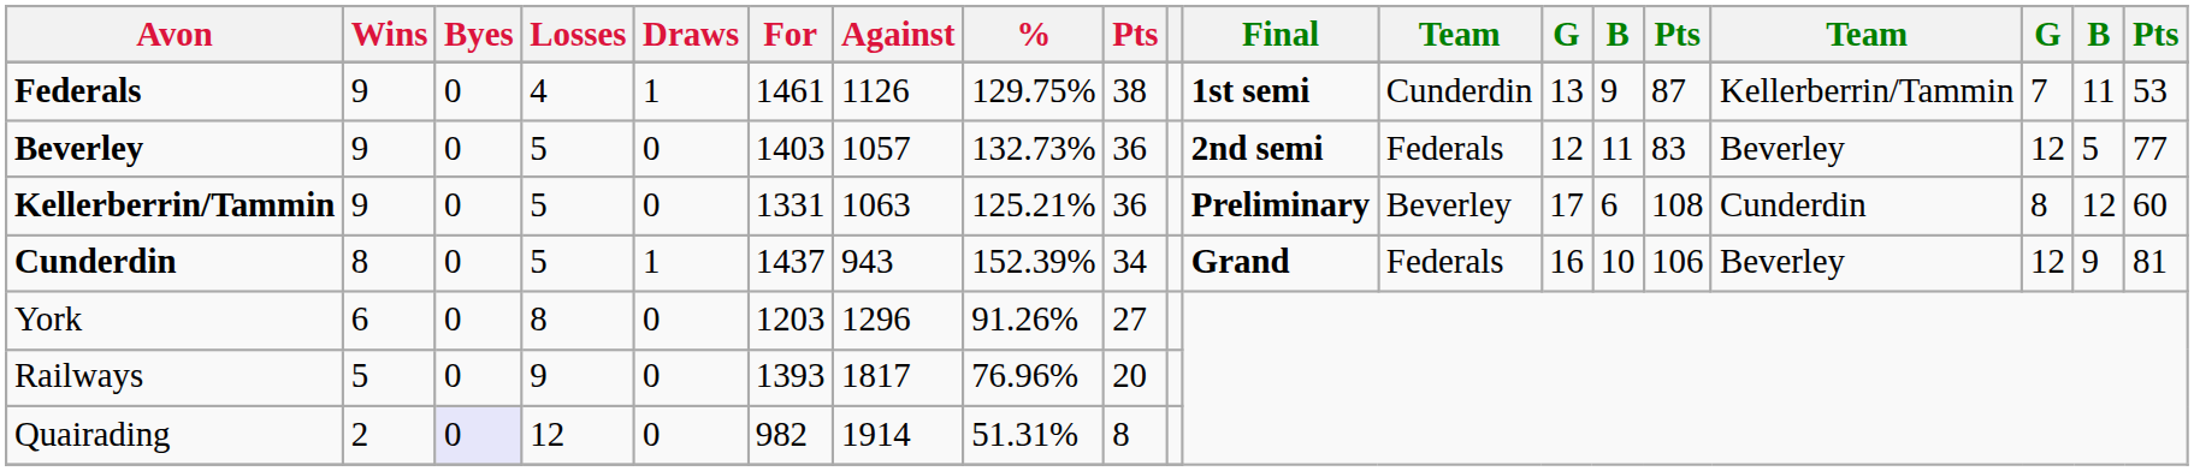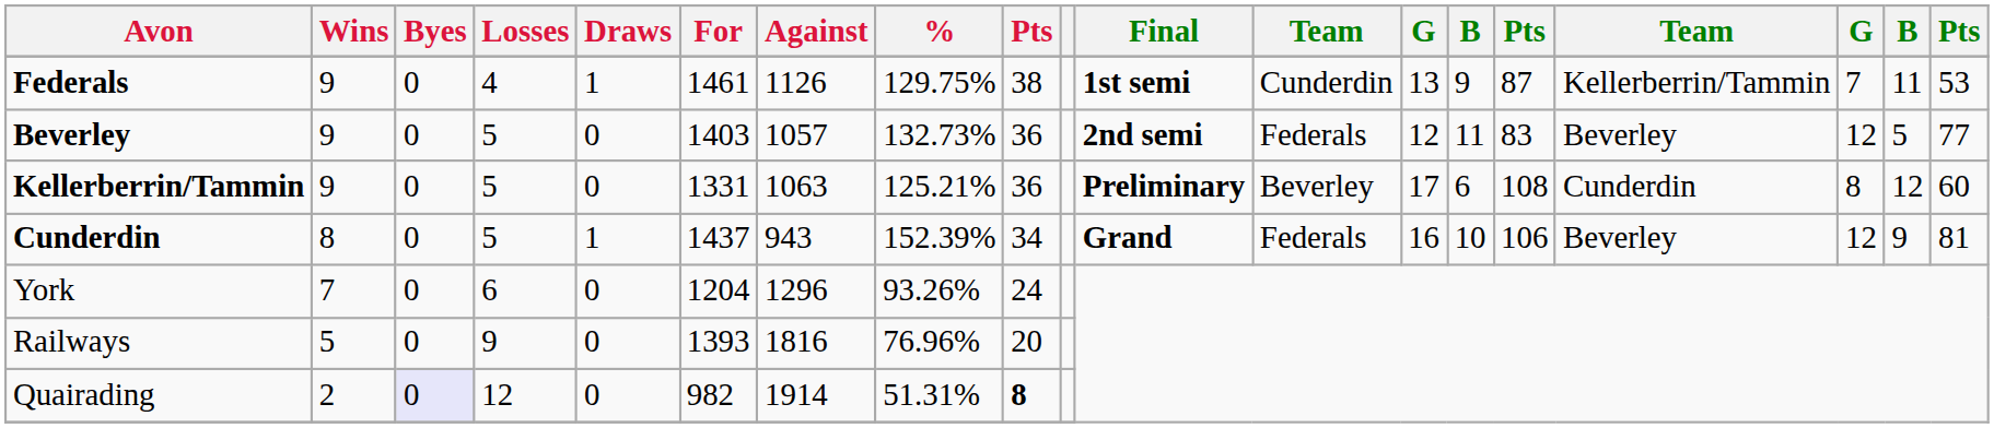York | Wins: 6 -> 7
York | Losses: 8 -> 6
York | For: 1203 -> 1204
York | %: 91.26% -> 93.26%
York | column 9: 27 -> 24
Railways | Against: 1817 -> 1816
Quairading | column 9: normal -> bold
